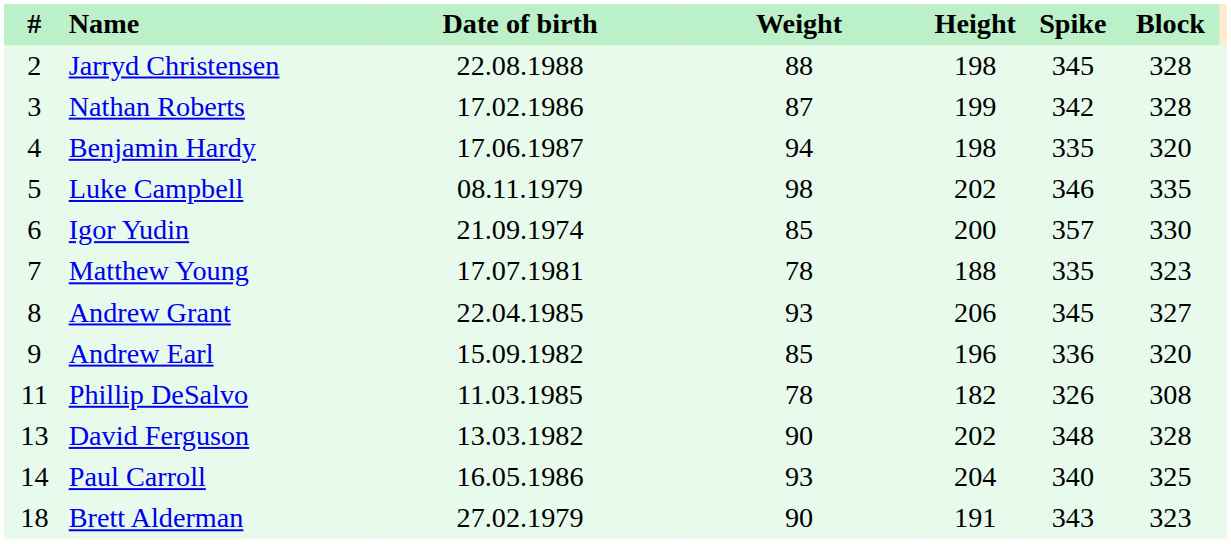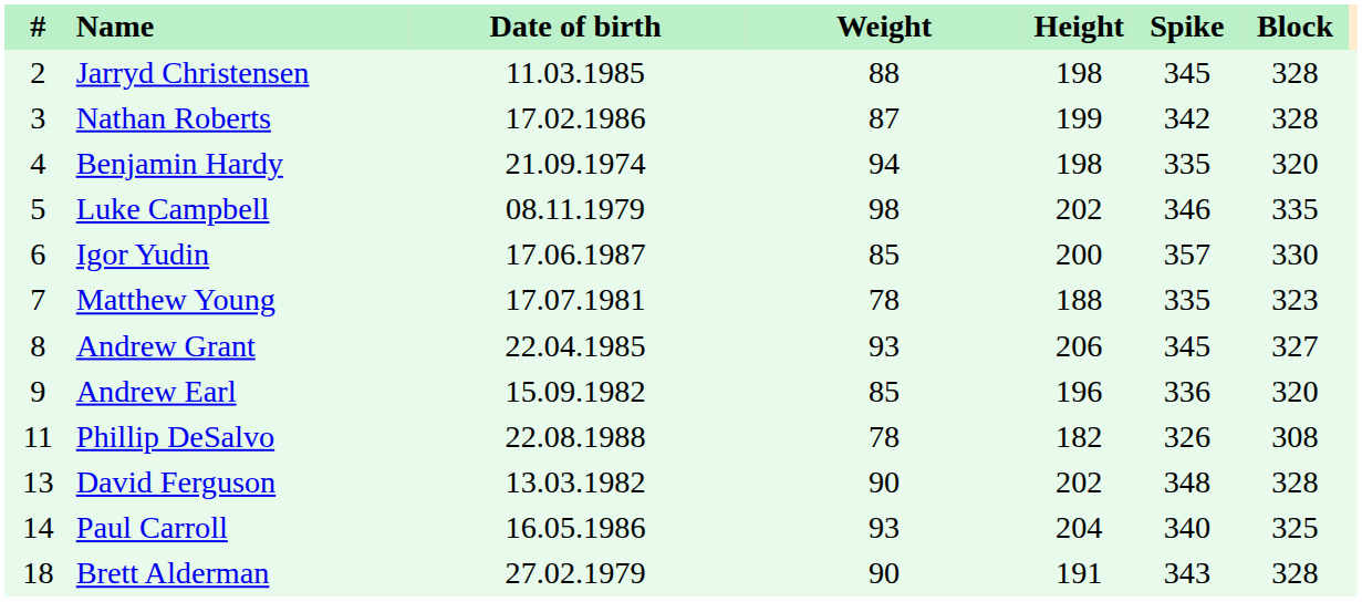Jarryd Christensen | Date of birth: 22.08.1988 -> 11.03.1985
Benjamin Hardy | Date of birth: 17.06.1987 -> 21.09.1974
Igor Yudin | Date of birth: 21.09.1974 -> 17.06.1987
Phillip DeSalvo | Date of birth: 11.03.1985 -> 22.08.1988
Brett Alderman | Block: 323 -> 328
